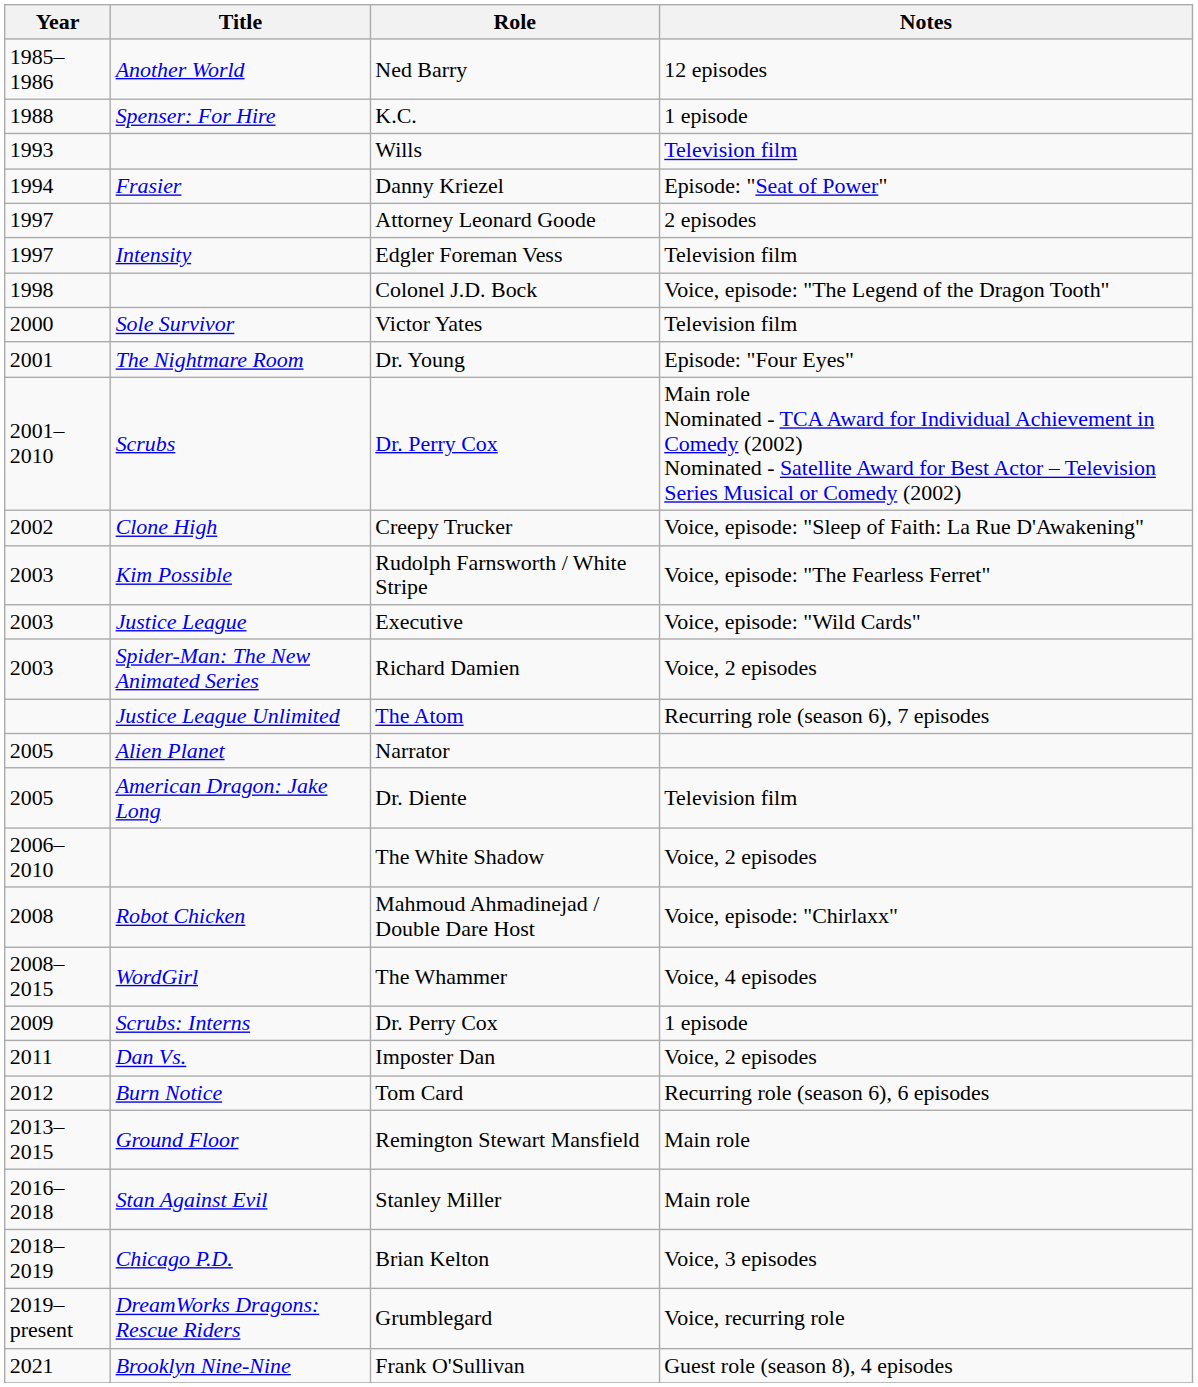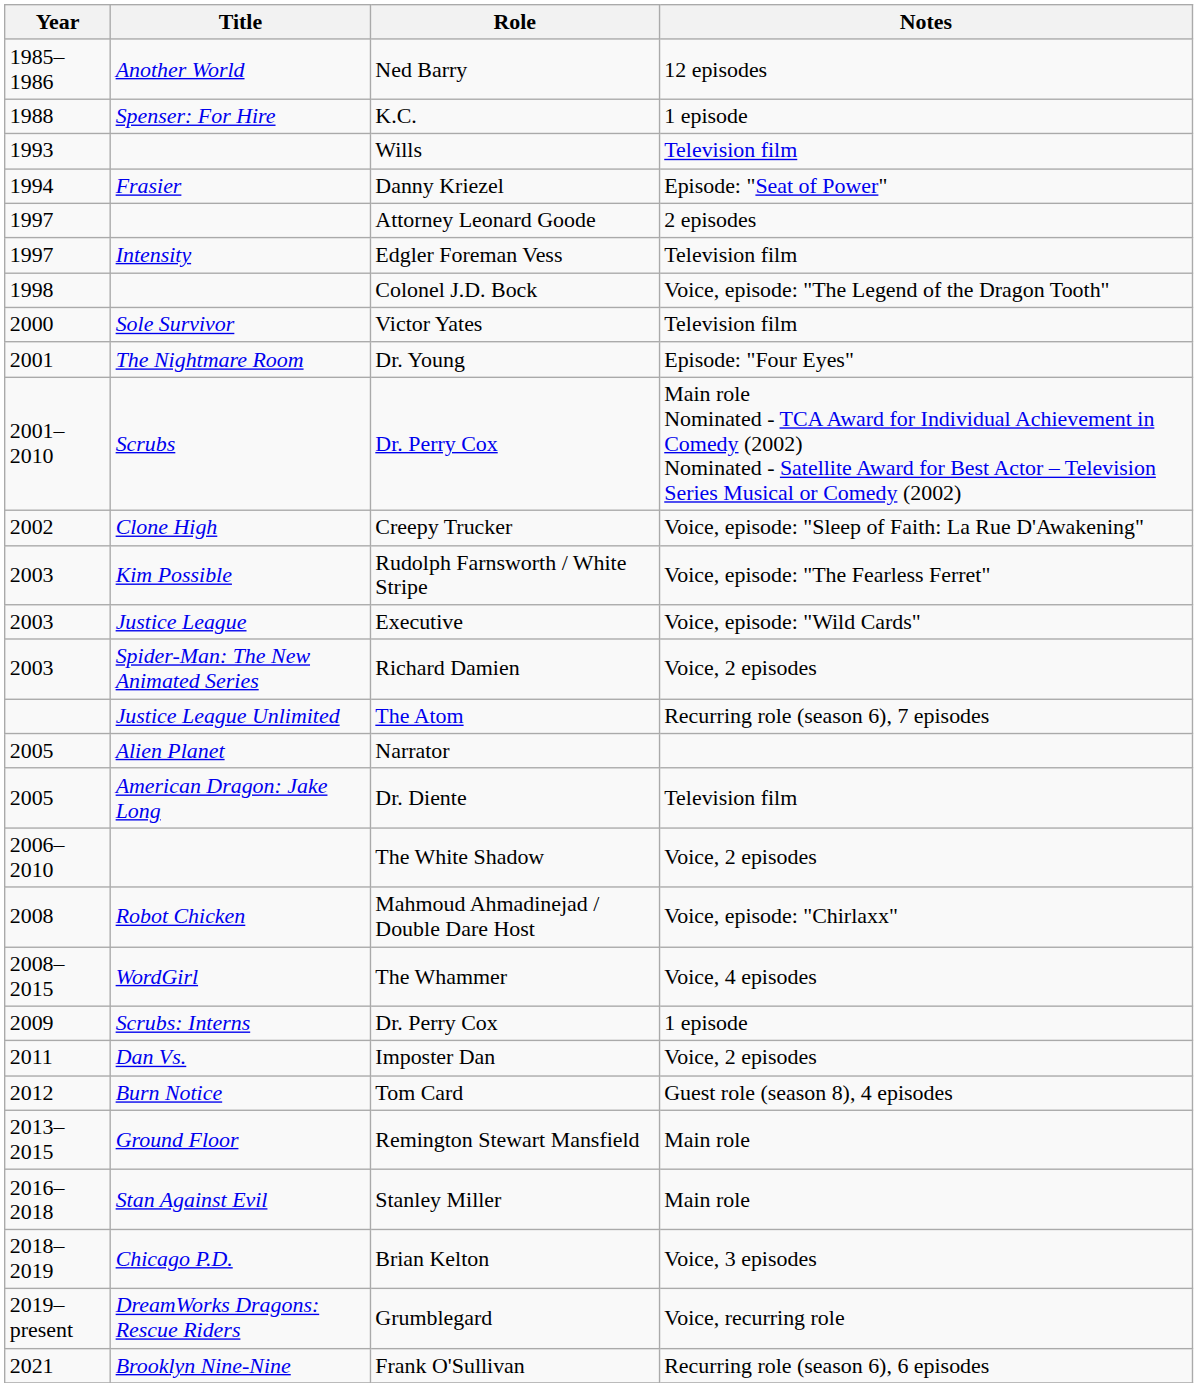Tom Card | Notes: Recurring role (season 6), 6 episodes -> Guest role (season 8), 4 episodes
Frank O'Sullivan | Notes: Guest role (season 8), 4 episodes -> Recurring role (season 6), 6 episodes
